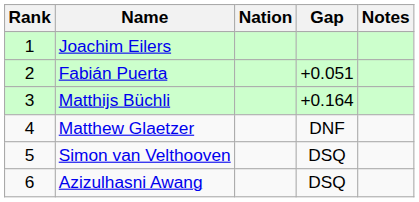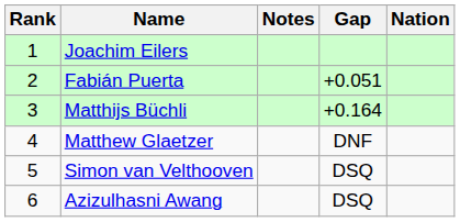columns swapped: Nation <-> Notes
